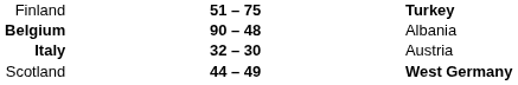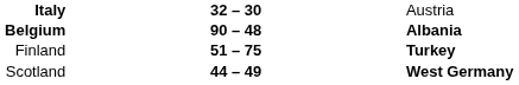rows swapped: Finland <-> Italy
Belgium | column 3: normal -> bold
